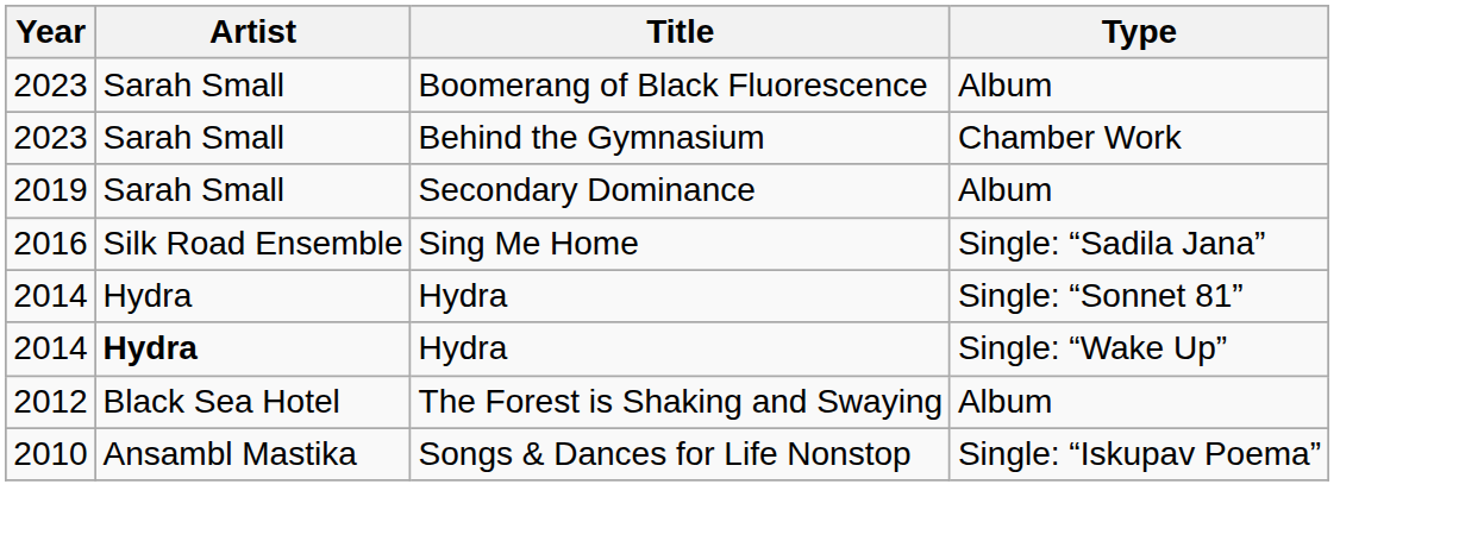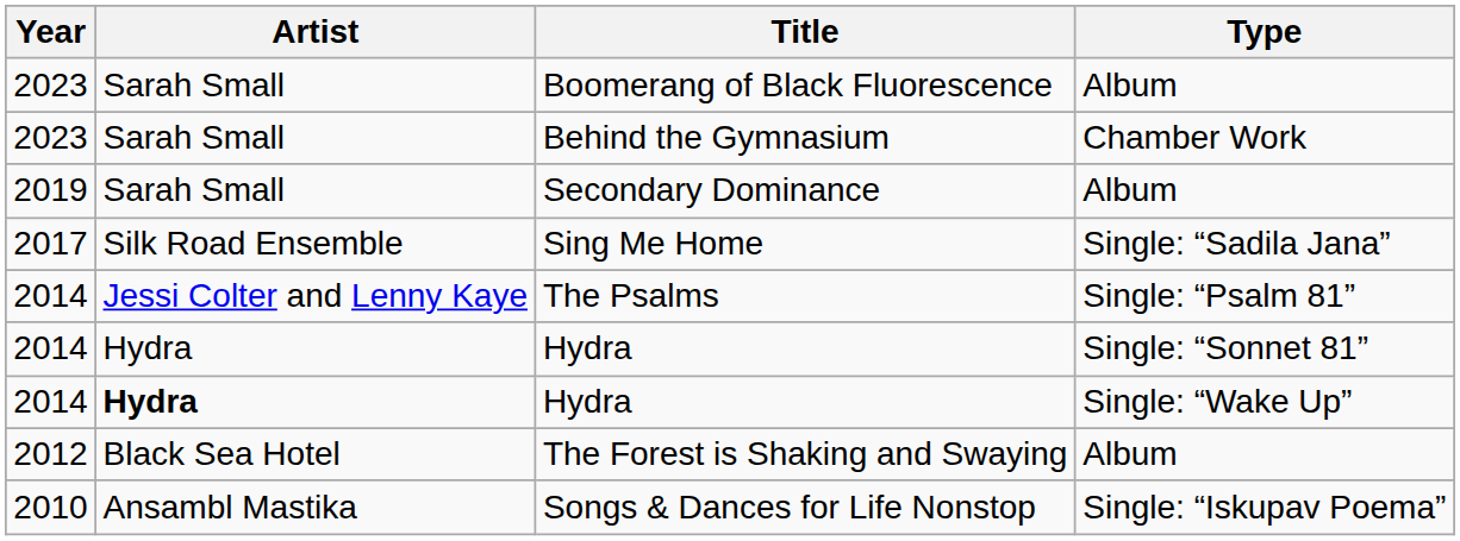Sing Me Home | Year: 2016 -> 2017
+ row: 2014 | Jessi Colter and Lenny Kaye | The Psalms | Single: “Psalm 81”
